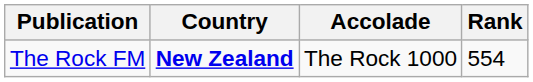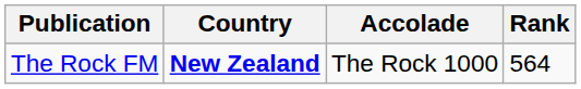The Rock FM | Rank: 554 -> 564
